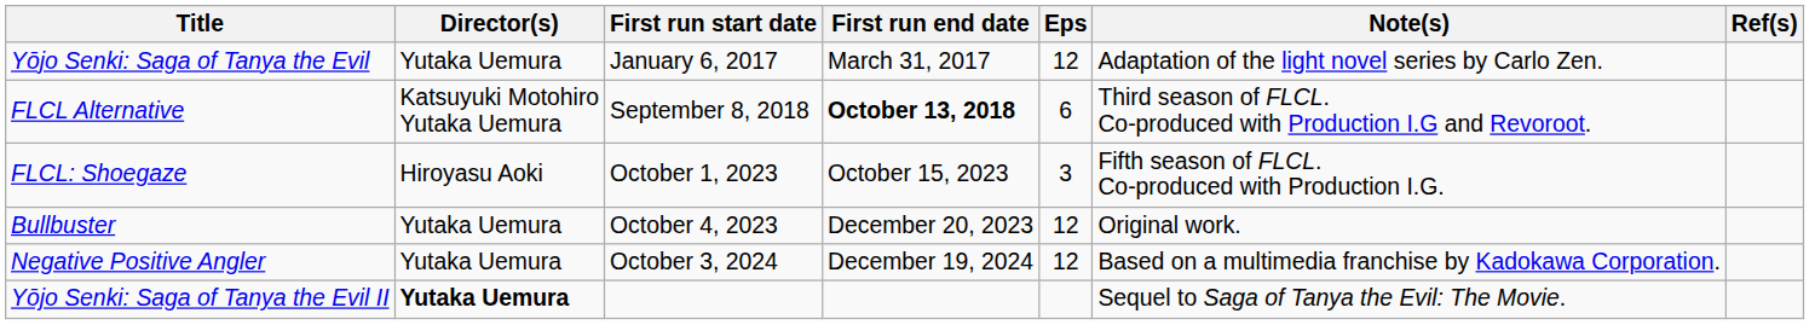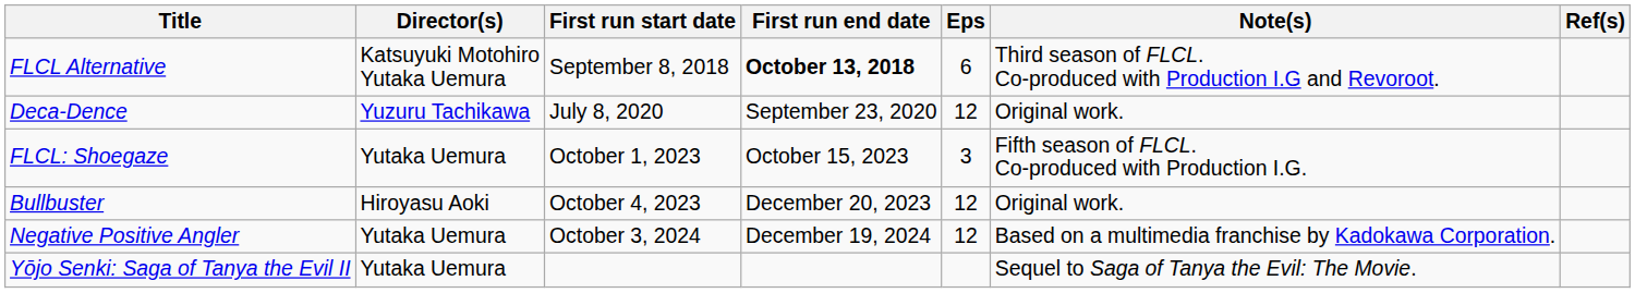- row: Yōjo Senki: Saga of Tanya the Evil | Yutaka Uemura | January 6, 2017 | March 31, 2017 | 12 | Adaptation of the light novel series by Carlo Zen.
+ row: Deca-Dence | Yuzuru Tachikawa | July 8, 2020 | September 23, 2020 | 12 | Original work.
FLCL: Shoegaze | Director(s): Hiroyasu Aoki -> Yutaka Uemura
Bullbuster | Director(s): Yutaka Uemura -> Hiroyasu Aoki
Yōjo Senki: Saga of Tanya the Evil II | Director(s): bold -> normal
